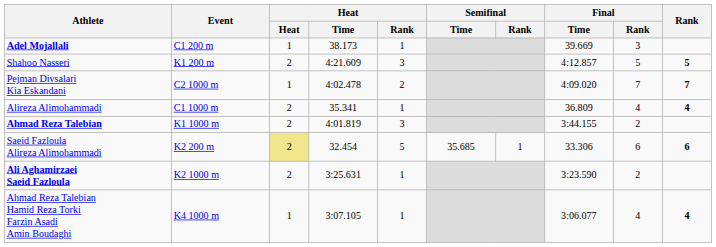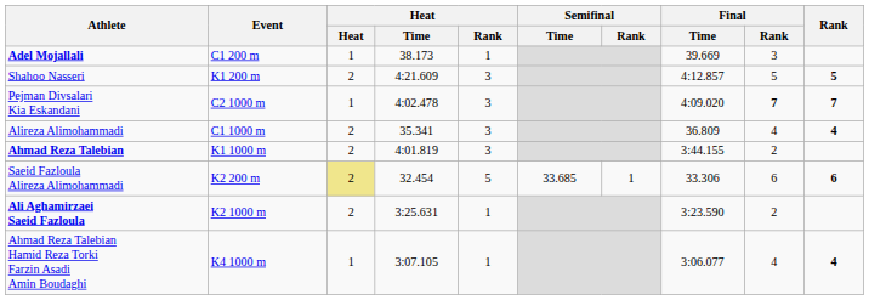Pejman Divsalari Kia Eskandani | Heat / Rank: 2 -> 3
Pejman Divsalari Kia Eskandani | Final / Rank: normal -> bold
Alireza Alimohammadi | Heat / Rank: 1 -> 3
Saeid Fazloula Alireza Alimohammadi | Semifinal / Time: 35.685 -> 33.685
